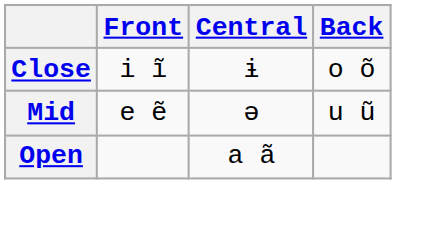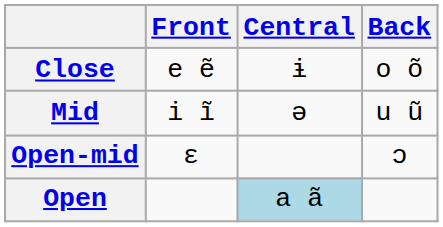Close | Front: i ĩ -> e ẽ
Mid | Front: e ẽ -> i ĩ
+ row: Open-mid | ɛ | ɔ
Open | Central: no background -> lightblue background
